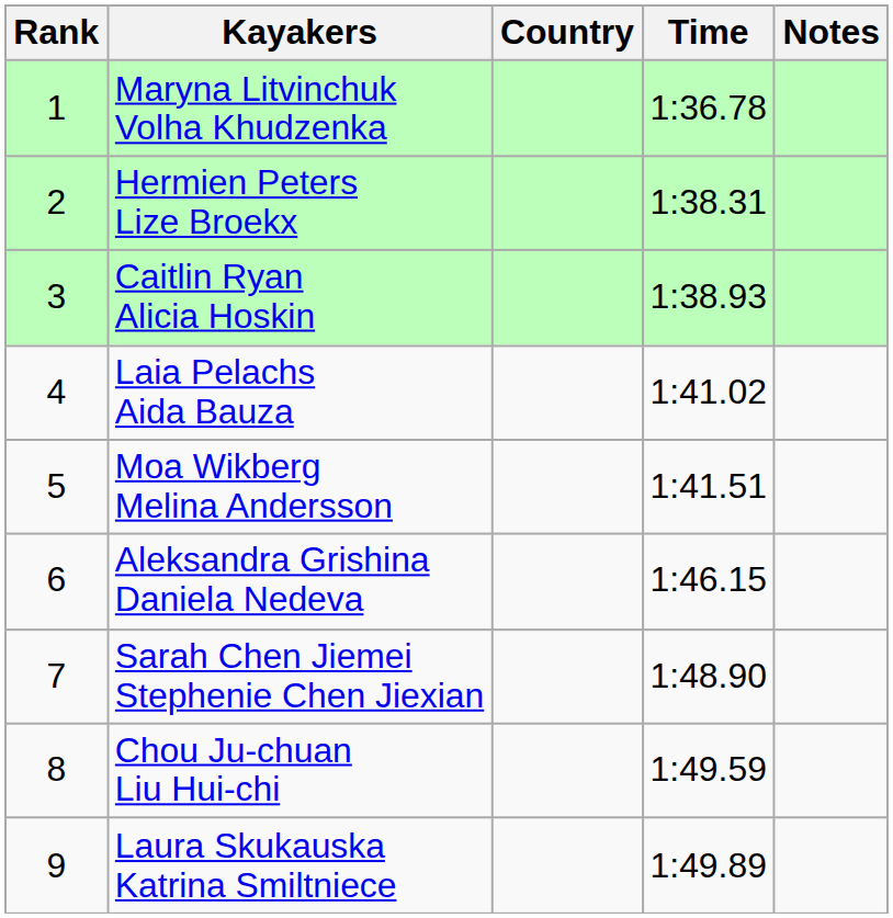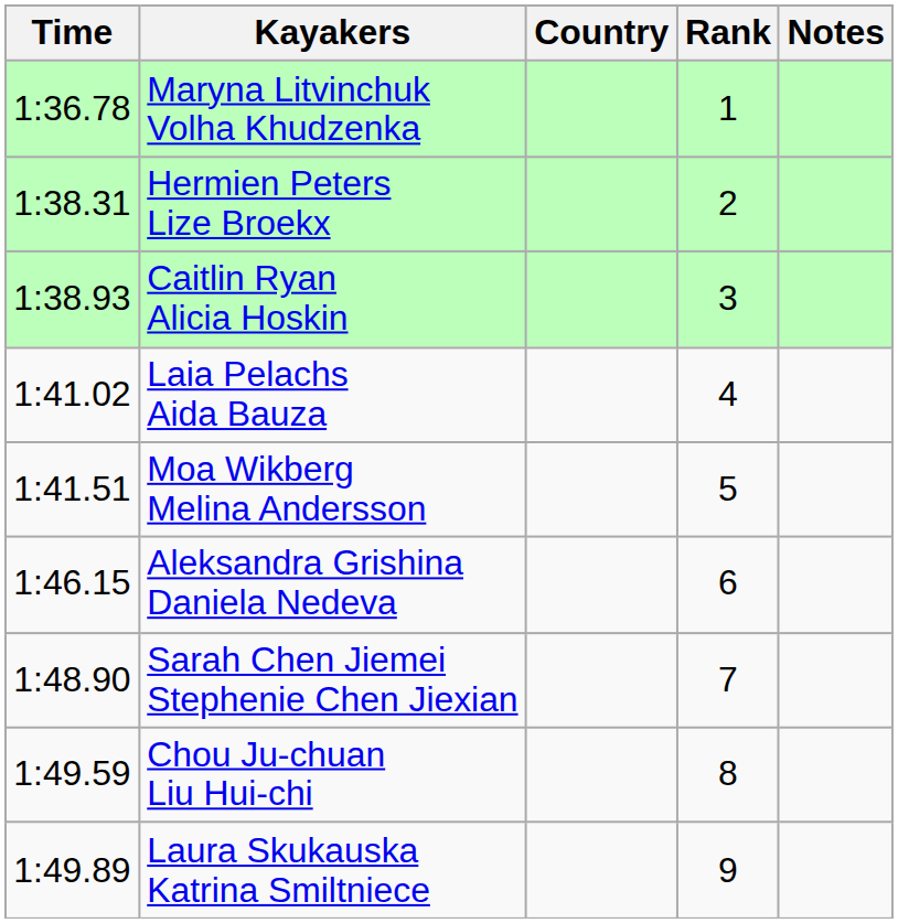columns swapped: Rank <-> Time
